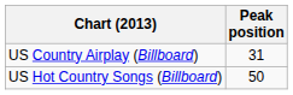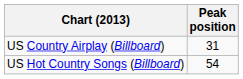US Hot Country Songs (Billboard) | Peak position: 50 -> 54
